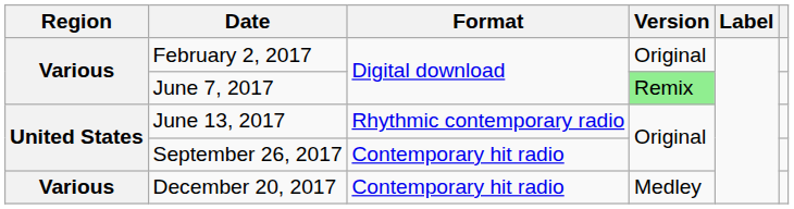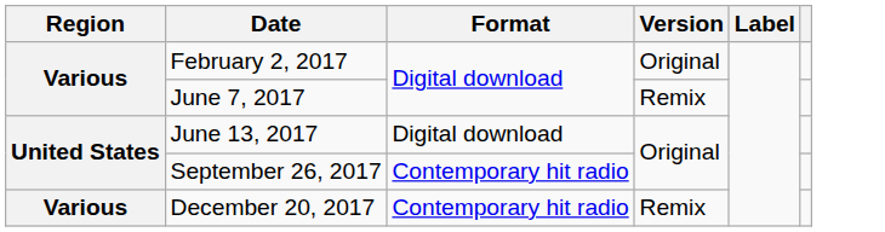June 7, 2017 | Version: lightgreen background -> no background
June 13, 2017 | Format: Rhythmic contemporary radio -> Digital download
December 20, 2017 | Version: Medley -> Remix
